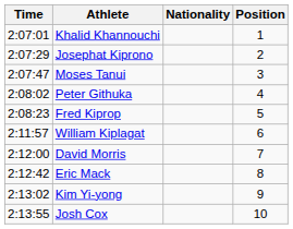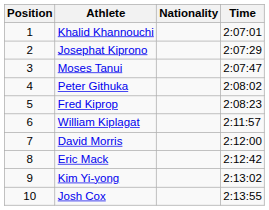columns swapped: Position <-> Time
